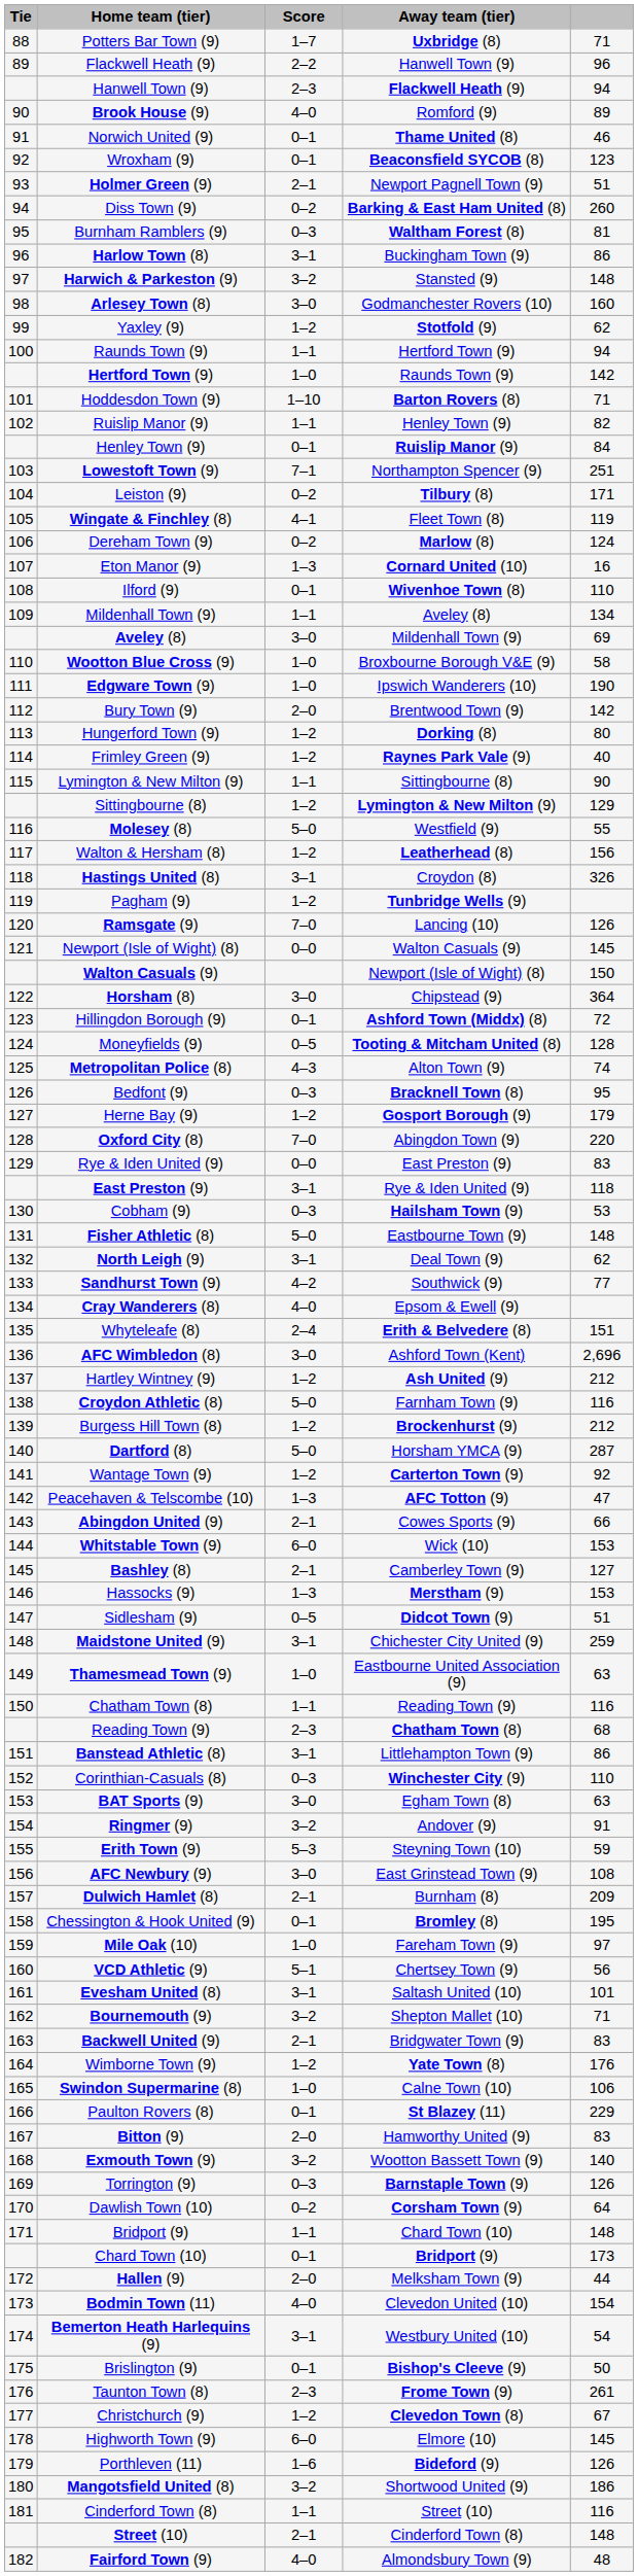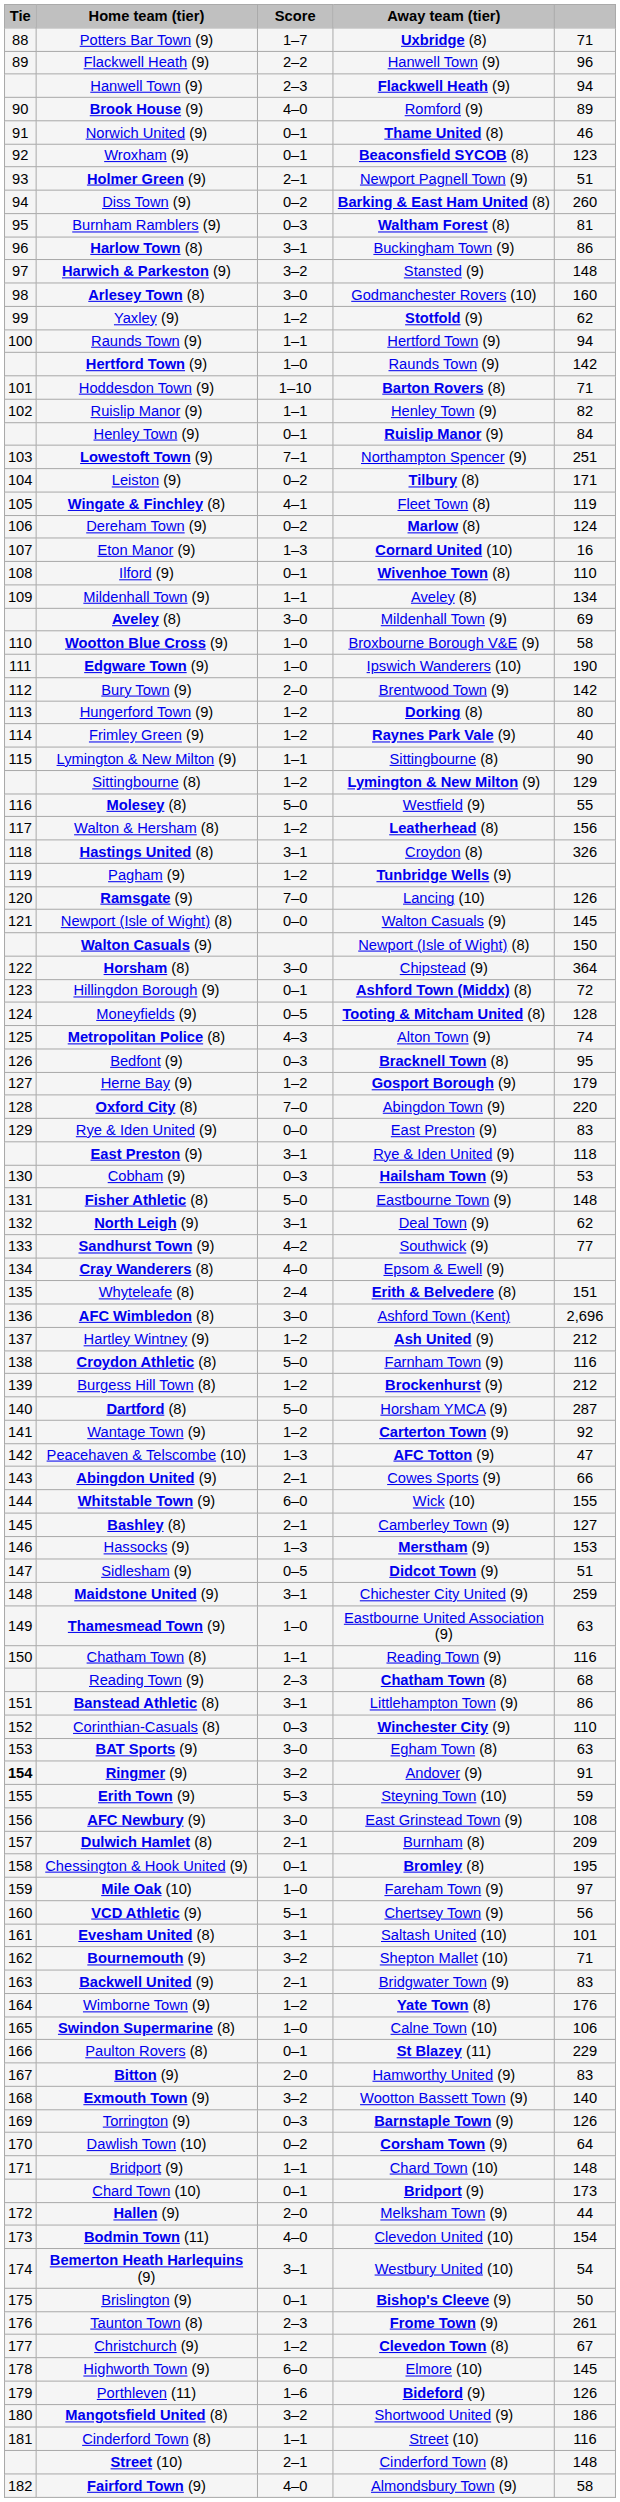Whitstable Town (9) | column 5: 153 -> 155
Ringmer (9) | Tie: normal -> bold
Fairford Town (9) | column 5: 48 -> 58
